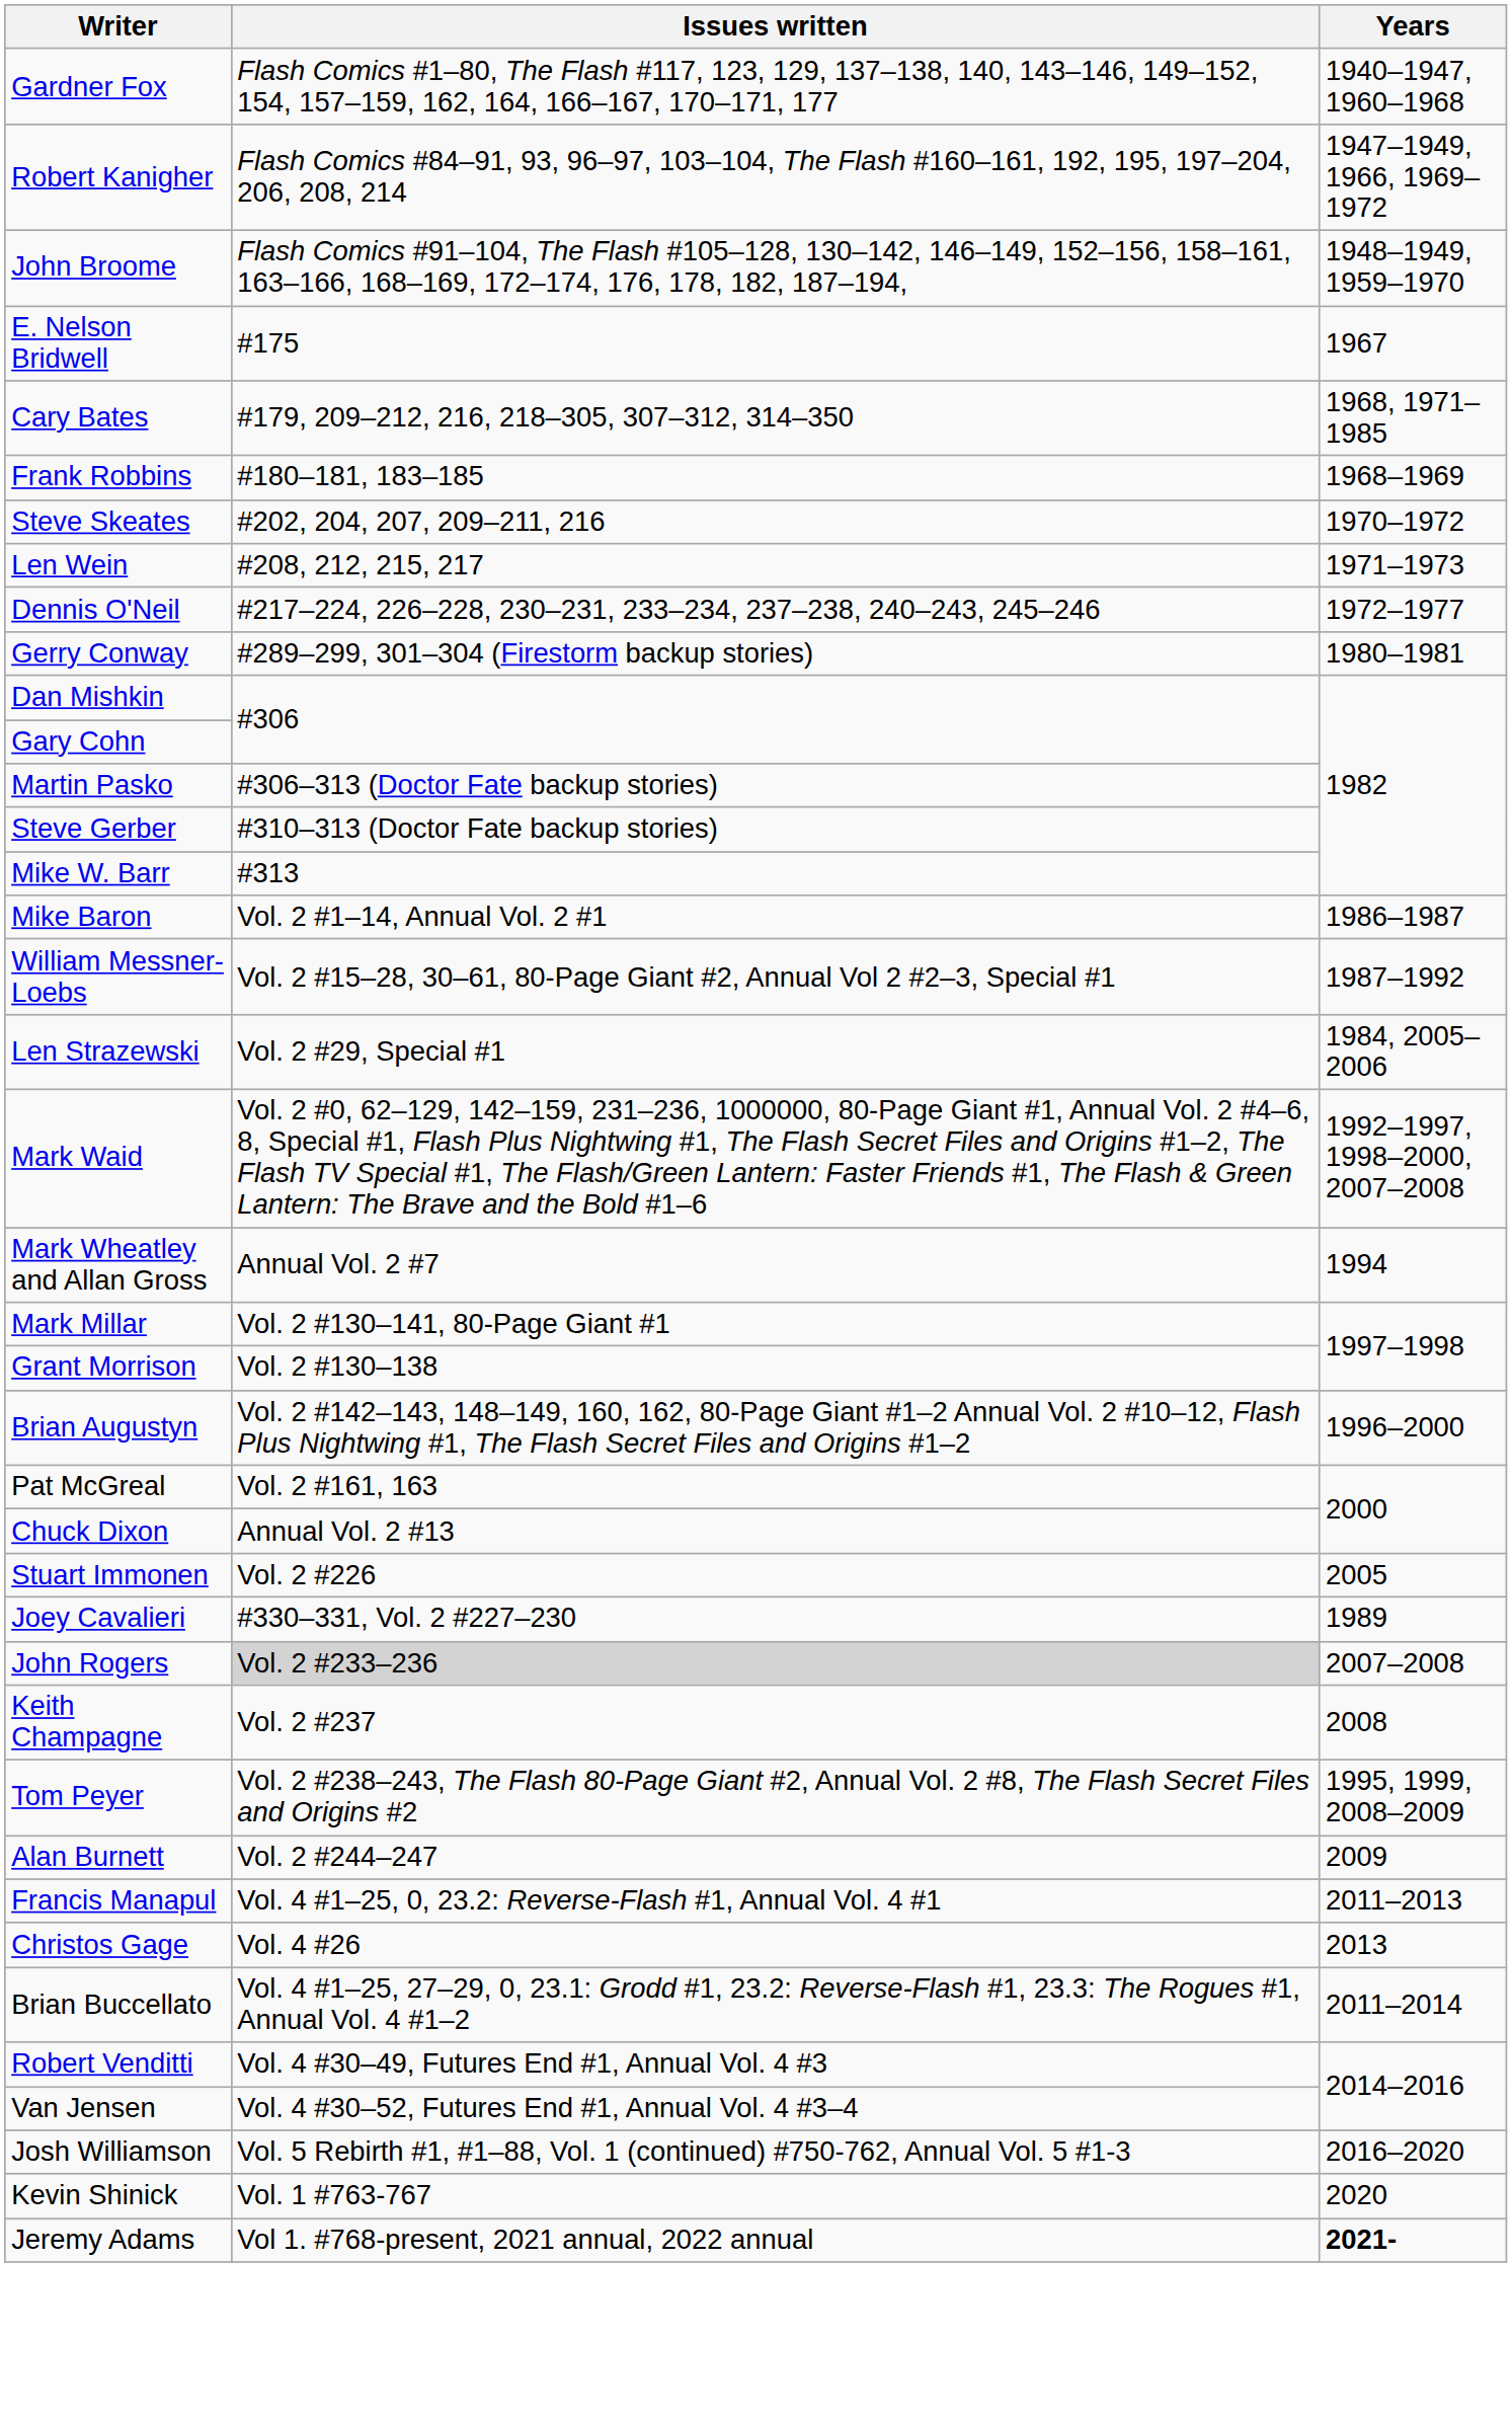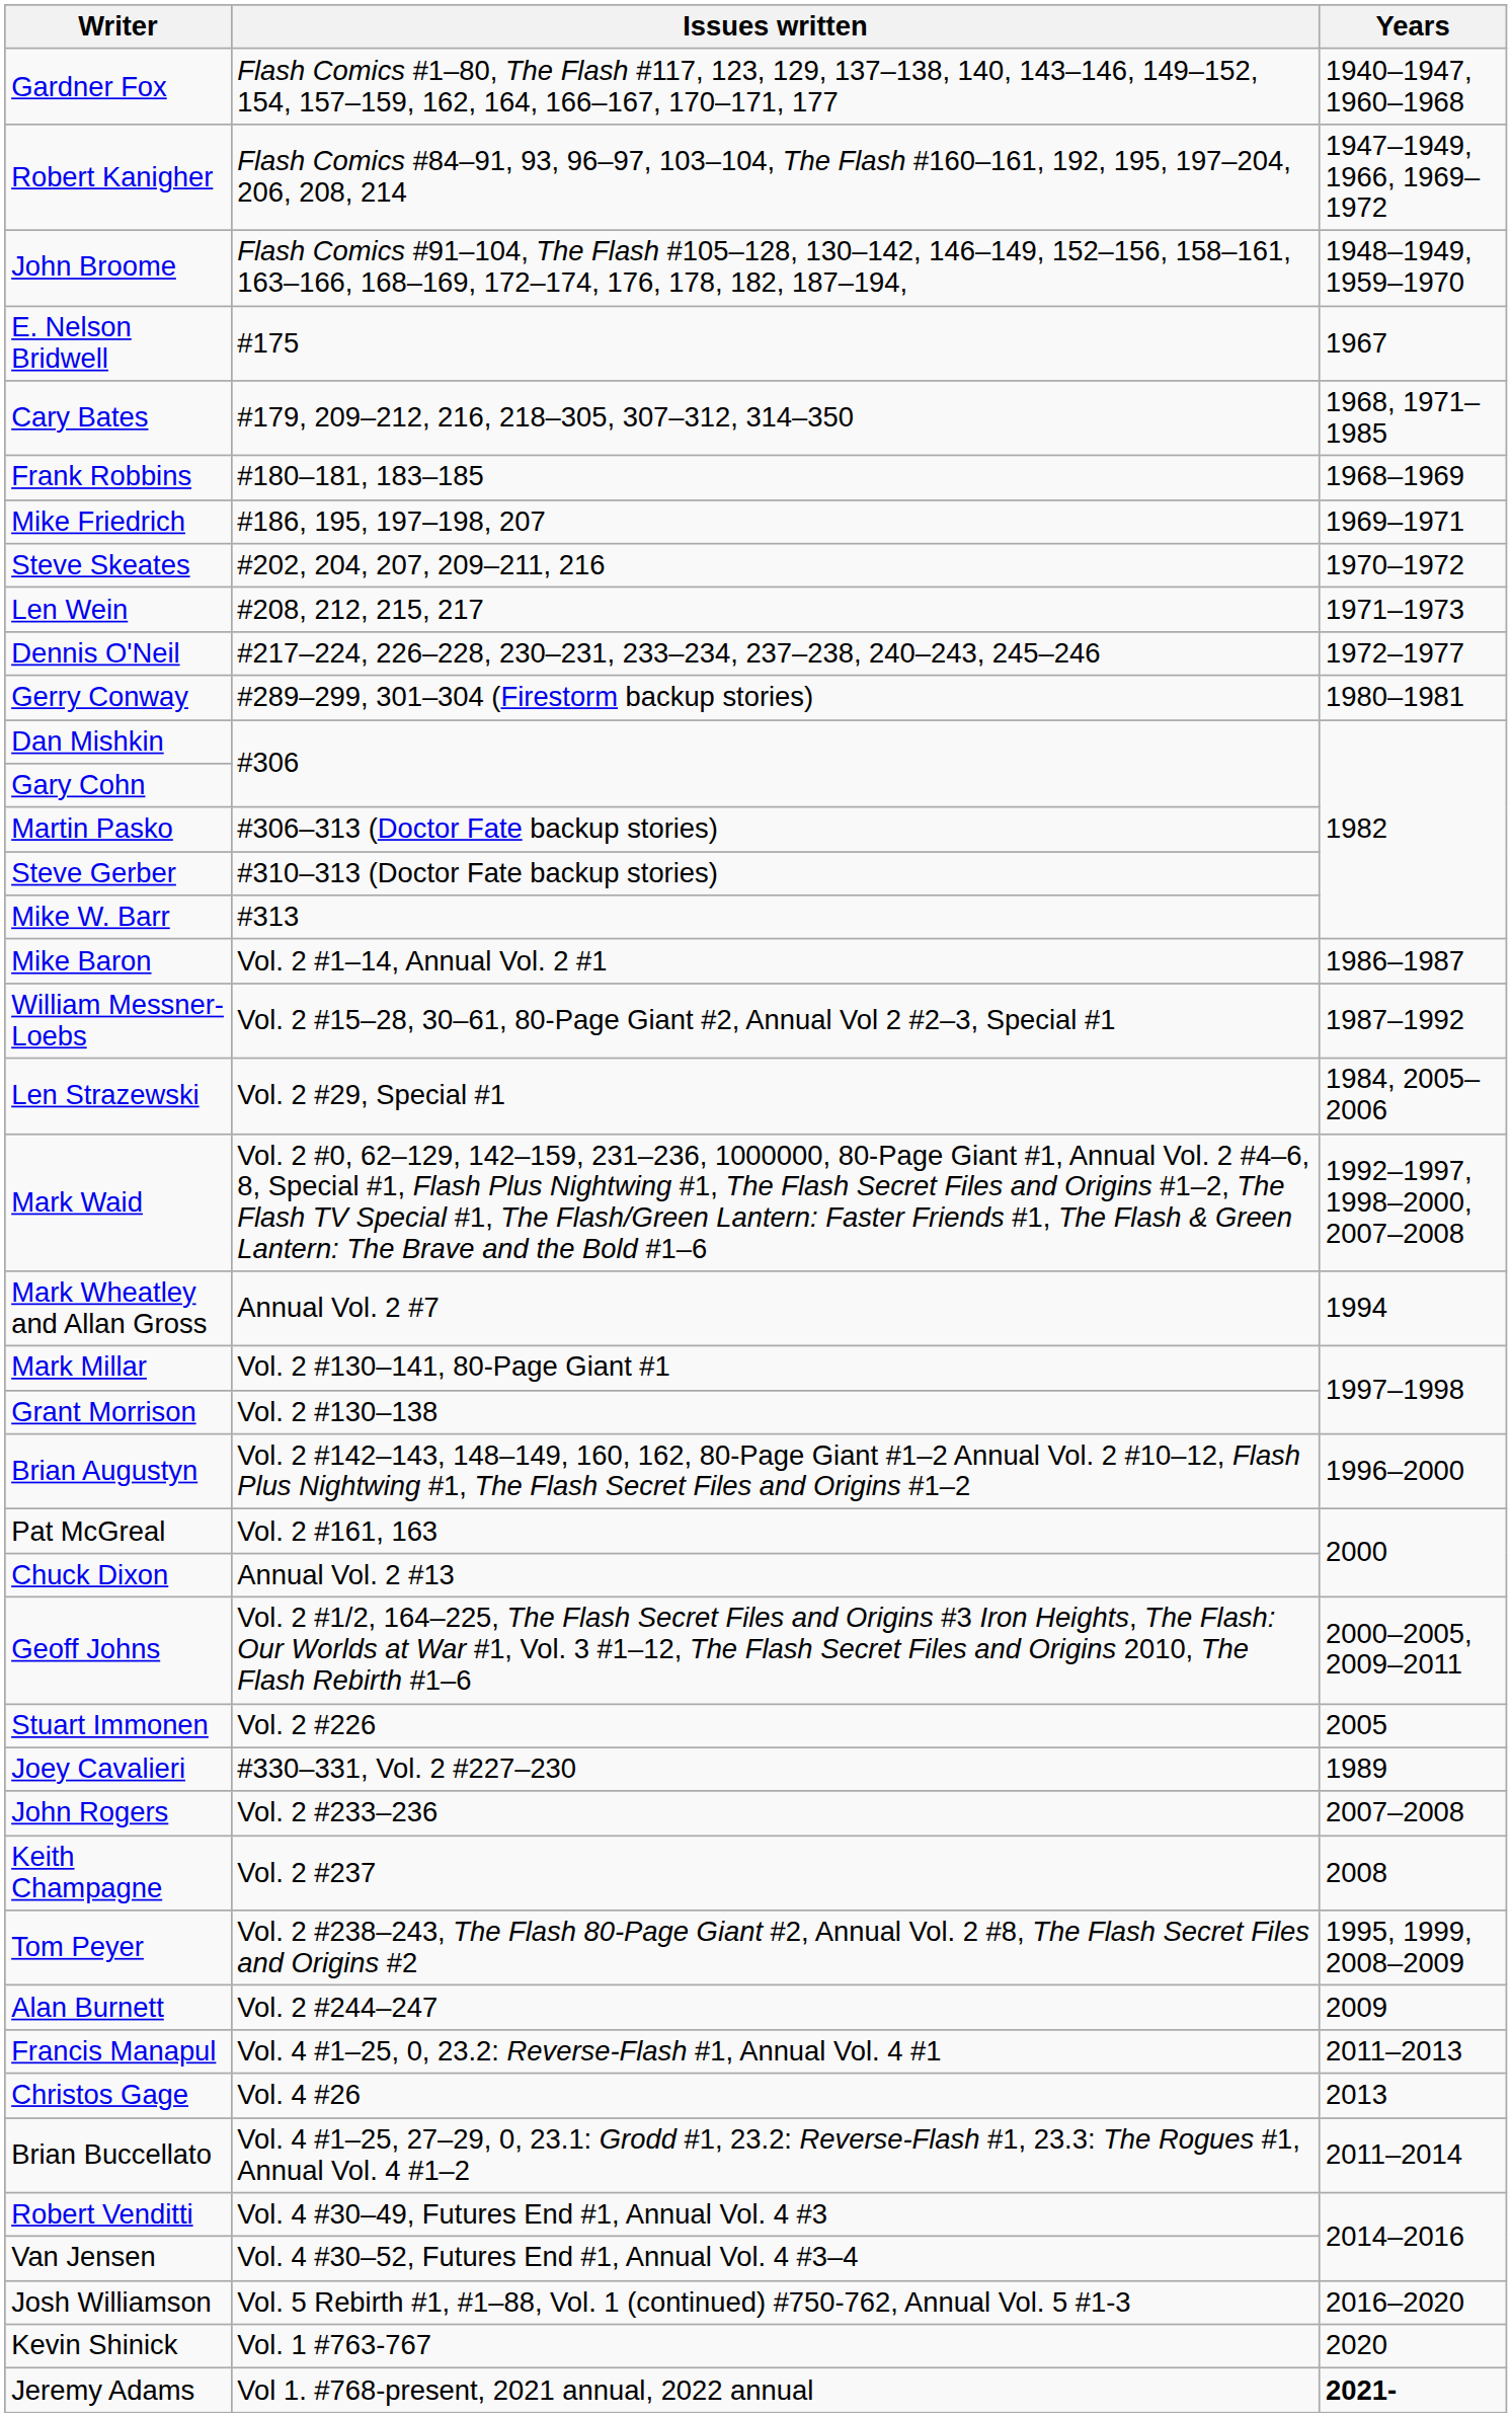+ row: Mike Friedrich | #186, 195, 197–198, 207 | 1969–1971
+ row: Geoff Johns | Vol. 2 #1/2, 164–225, The Flash Secret Files and Origins #3 Iron Heights, The Flash: Our Worlds at War #1, Vol. 3 #1–12, The Flash Secret Files and Origins 2010, The Flash Rebirth #1–6 | 2000–2005, 2009–2011
John Rogers | Issues written: lightgrey background -> no background
